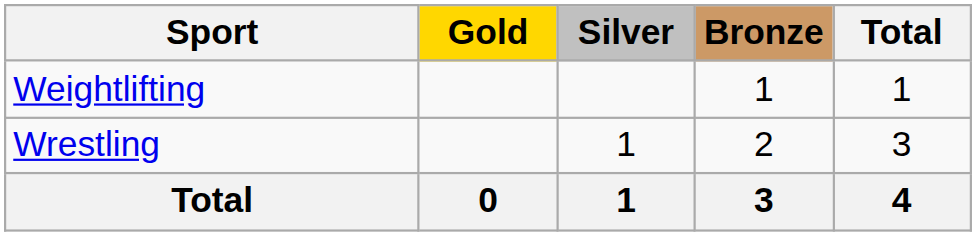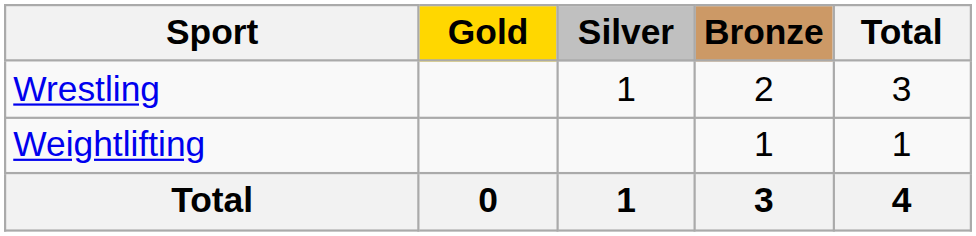rows swapped: Weightlifting <-> Wrestling
